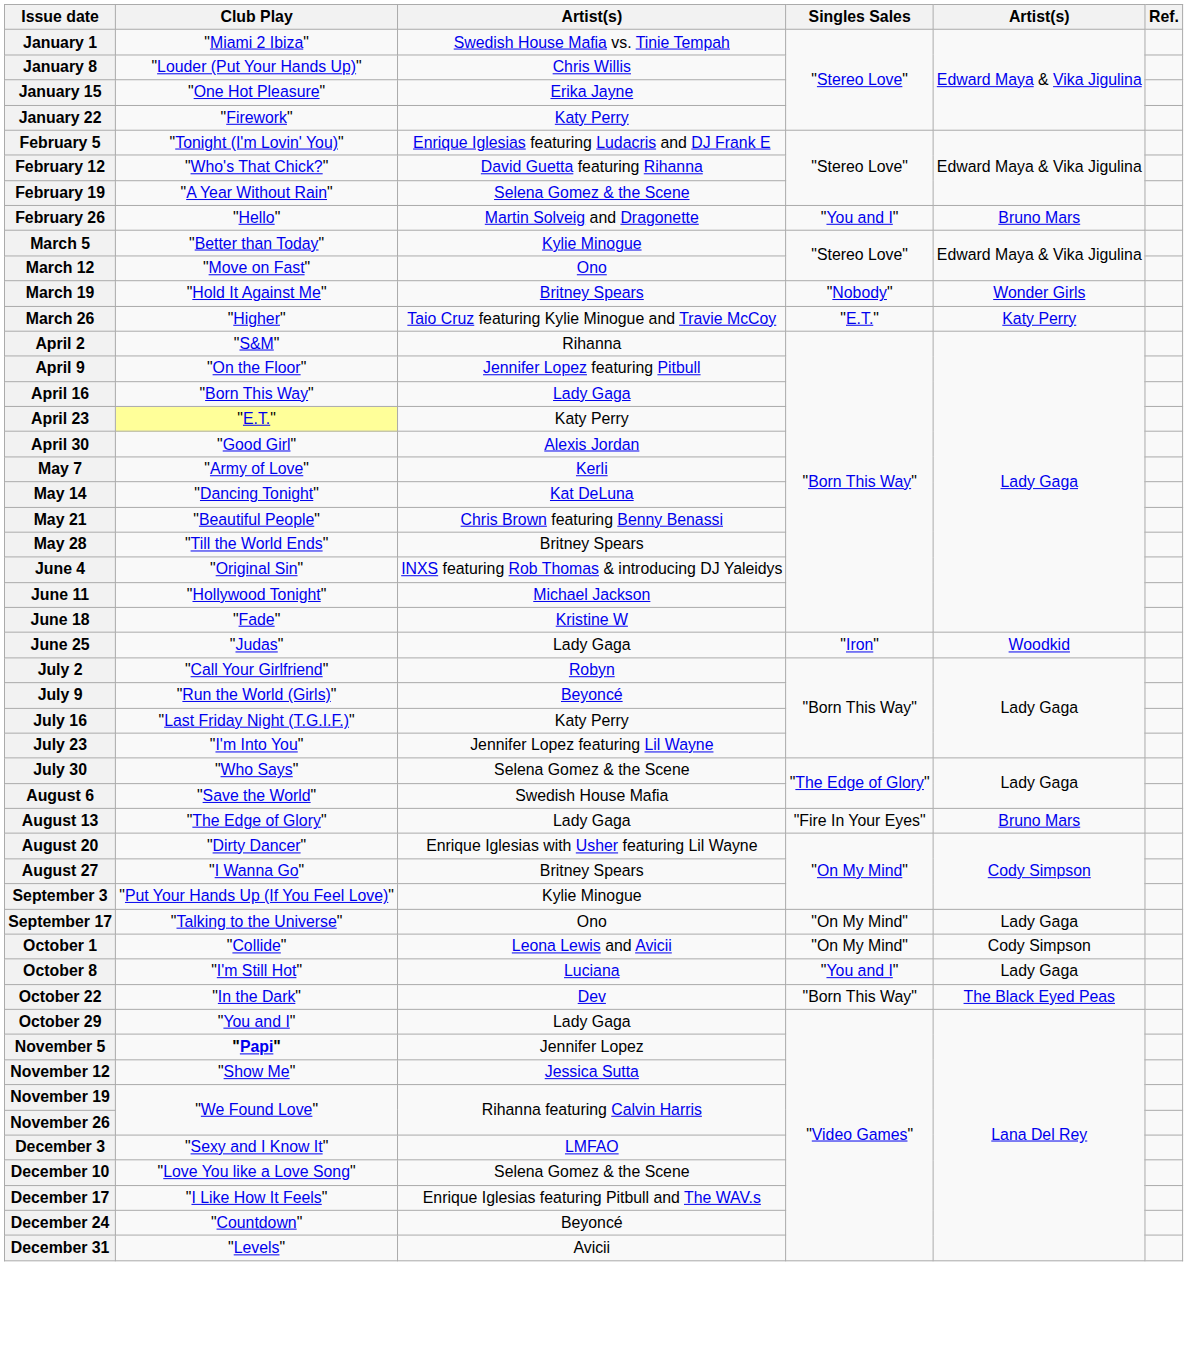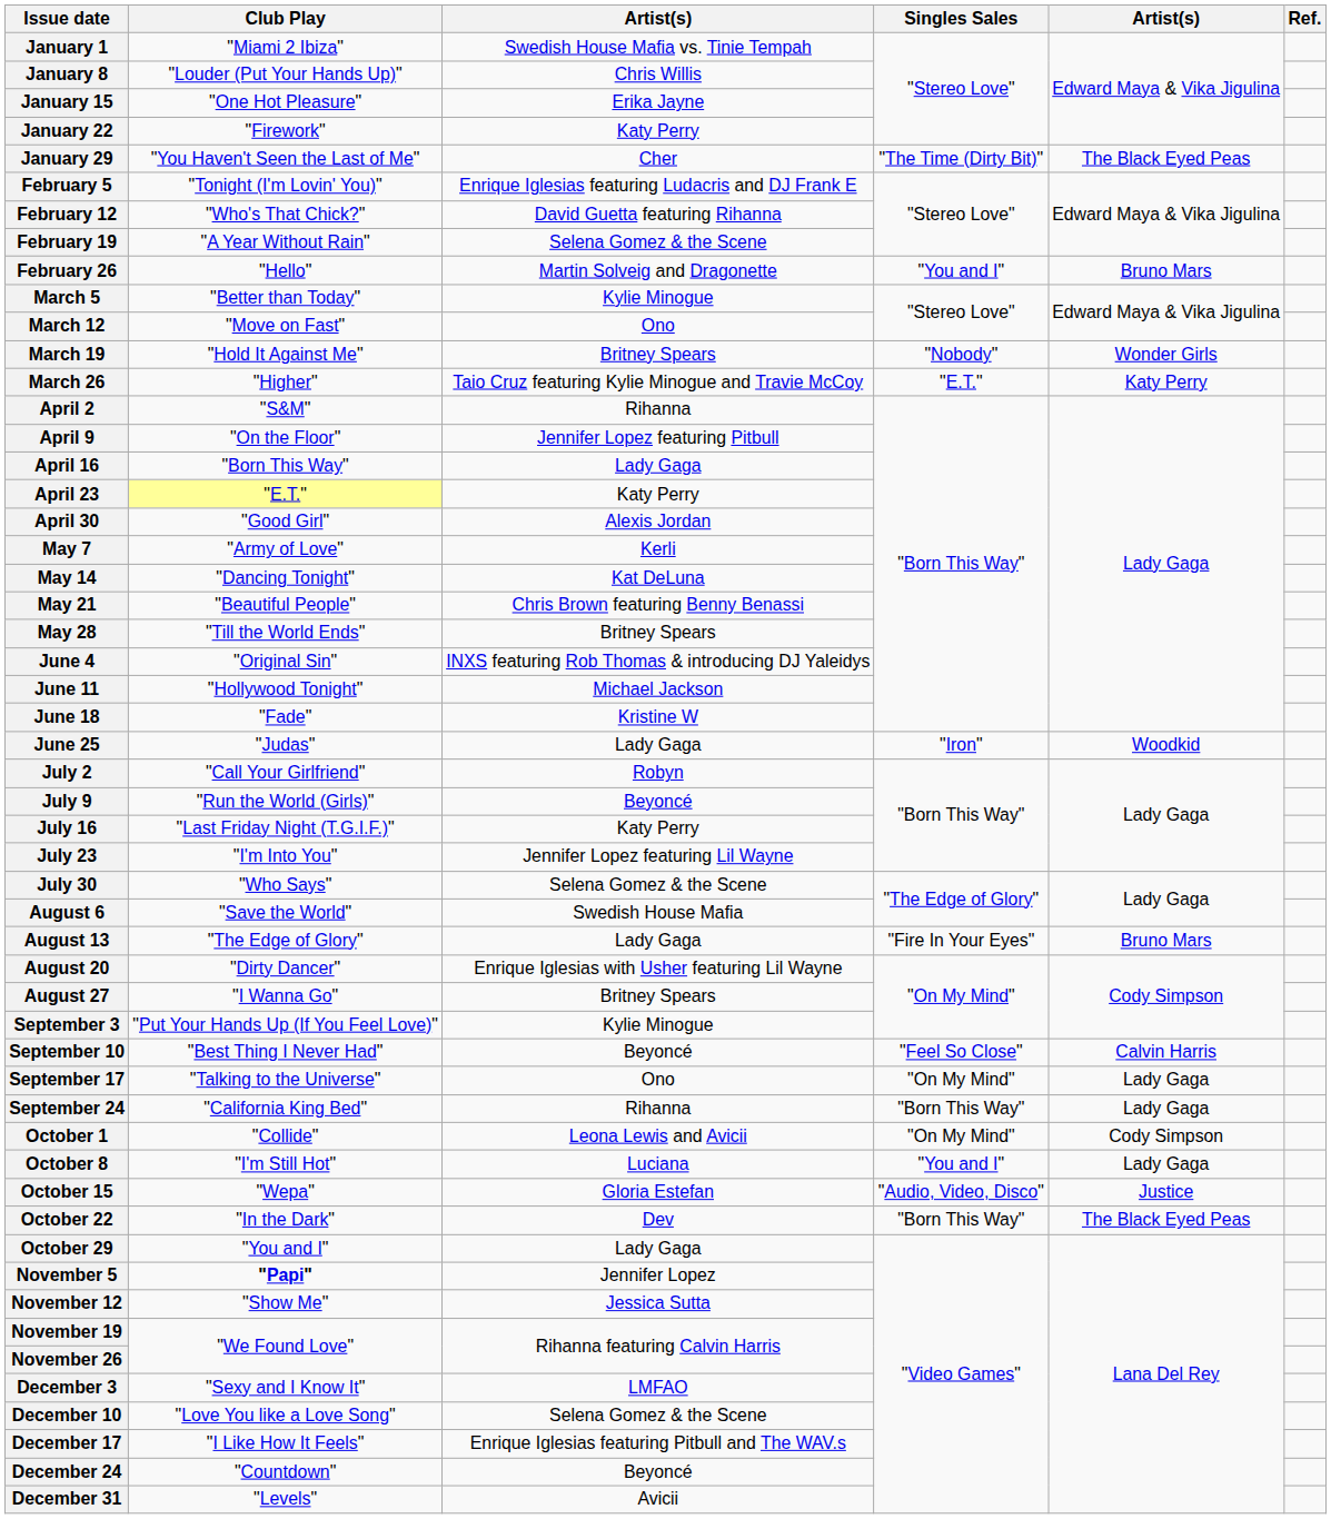+ row: January 29 | "You Haven't Seen the Last of Me" | Cher | "The Time (Dirty Bit)" | The Black Eyed Peas
+ row: September 10 | "Best Thing I Never Had" | Beyoncé | "Feel So Close" | Calvin Harris
+ row: September 24 | "California King Bed" | Rihanna | "Born This Way" | Lady Gaga
+ row: October 15 | "Wepa" | Gloria Estefan | "Audio, Video, Disco" | Justice
